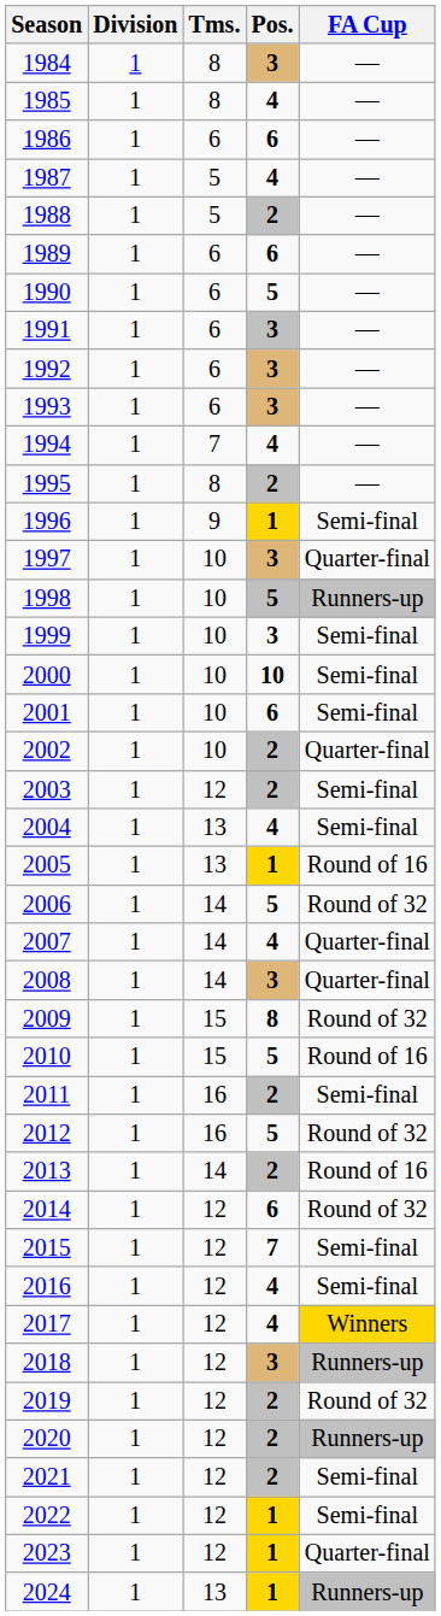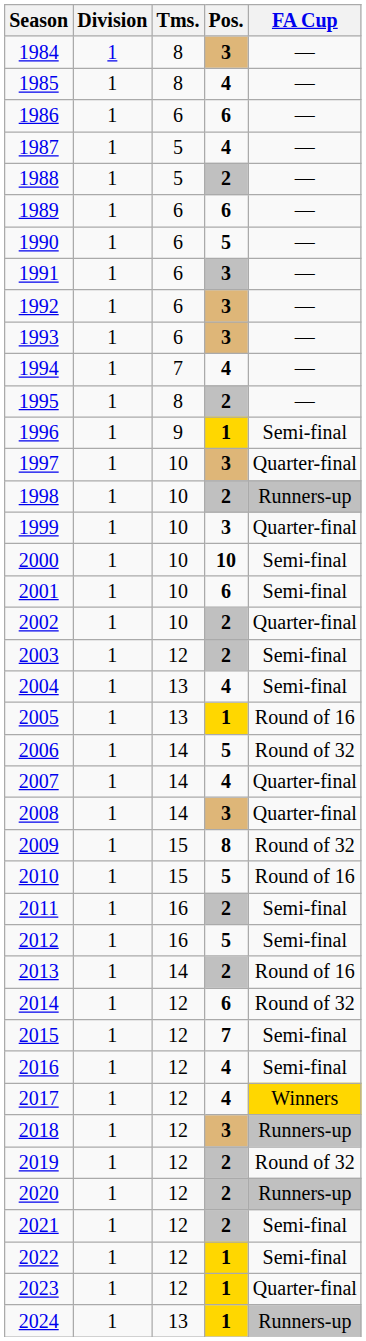1998 | Pos.: 5 -> 2
1999 | FA Cup: Semi-final -> Quarter-final
2012 | FA Cup: Round of 32 -> Semi-final
